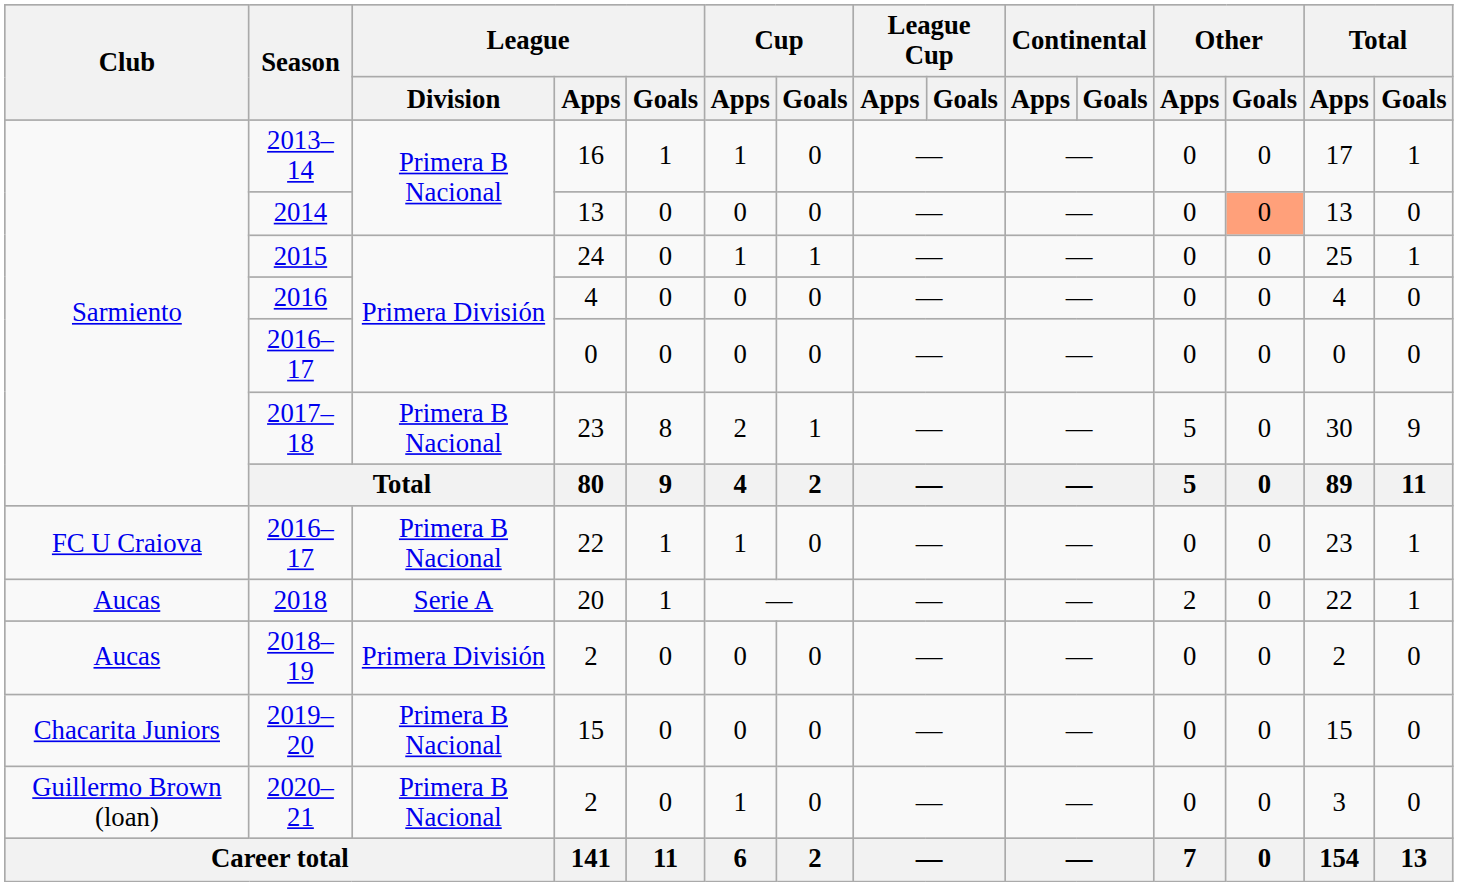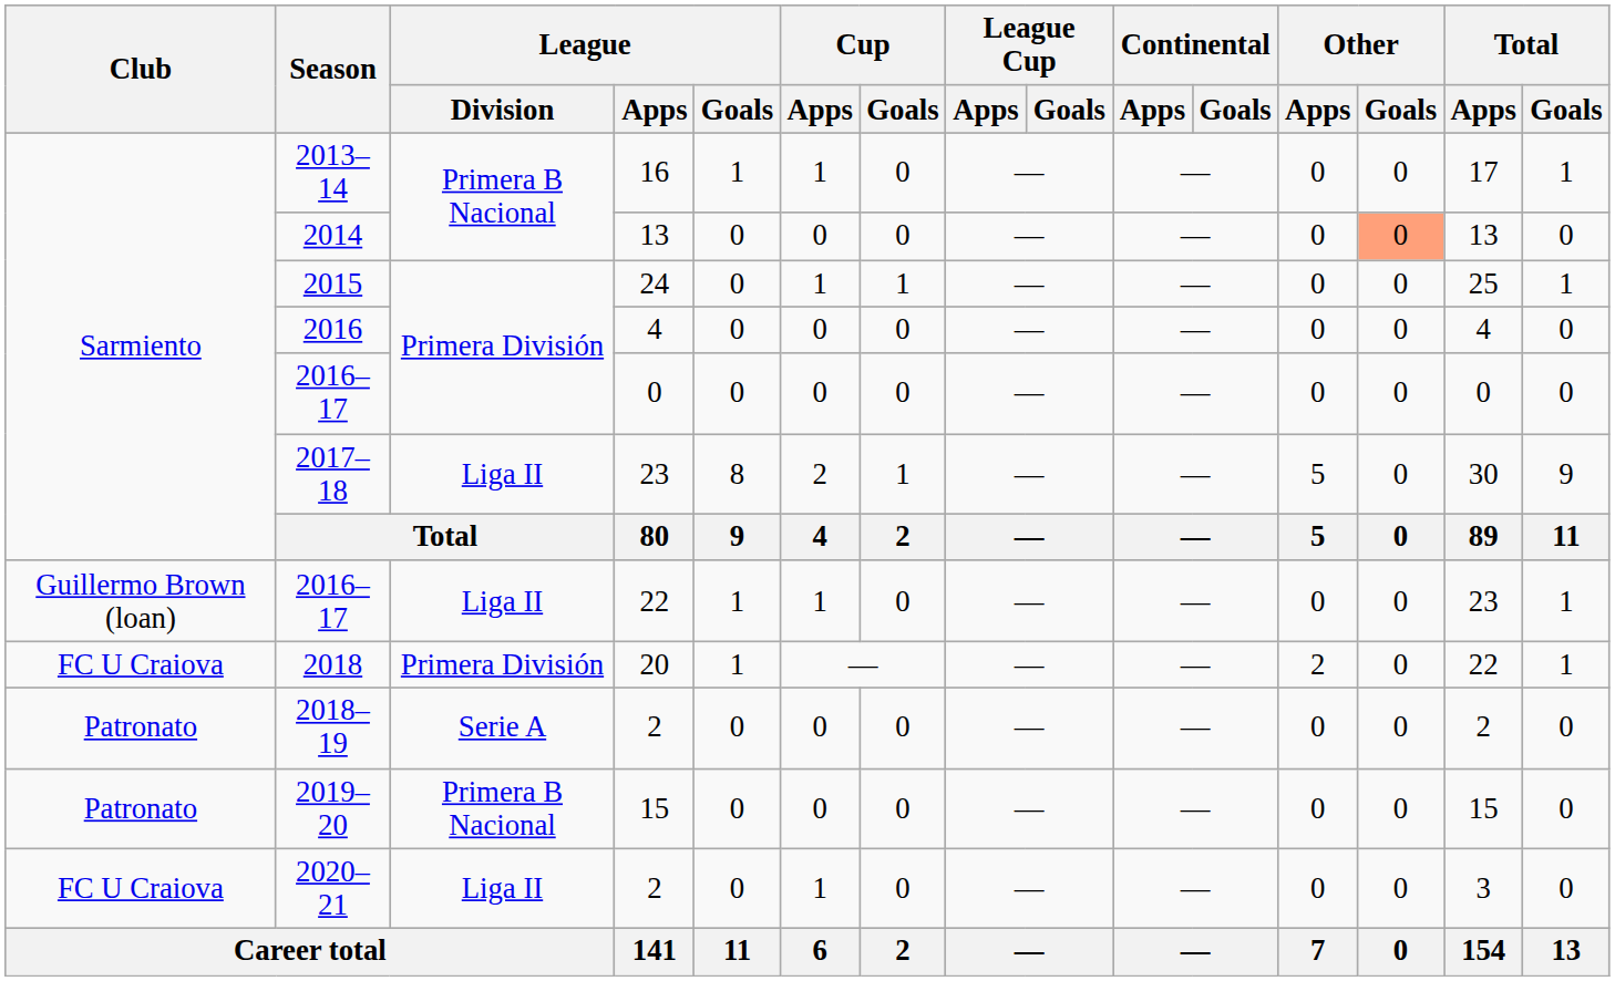2017–18 | League / Division: Primera B Nacional -> Liga II
2016–17 / 22 | Club: FC U Craiova -> Guillermo Brown (loan)
2016–17 / 22 | League / Division: Primera B Nacional -> Liga II
2018 | Club: Aucas -> FC U Craiova
2018 | League / Division: Serie A -> Primera División
2018–19 | Club: Aucas -> Patronato
2018–19 | League / Division: Primera División -> Serie A
2019–20 | Club: Chacarita Juniors -> Patronato
2020–21 | Club: Guillermo Brown (loan) -> FC U Craiova
2020–21 | League / Division: Primera B Nacional -> Liga II
